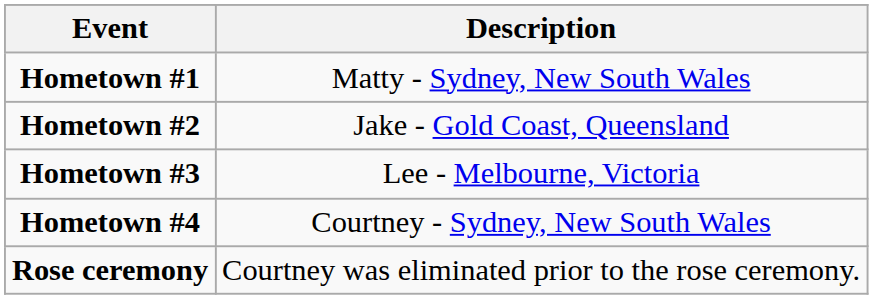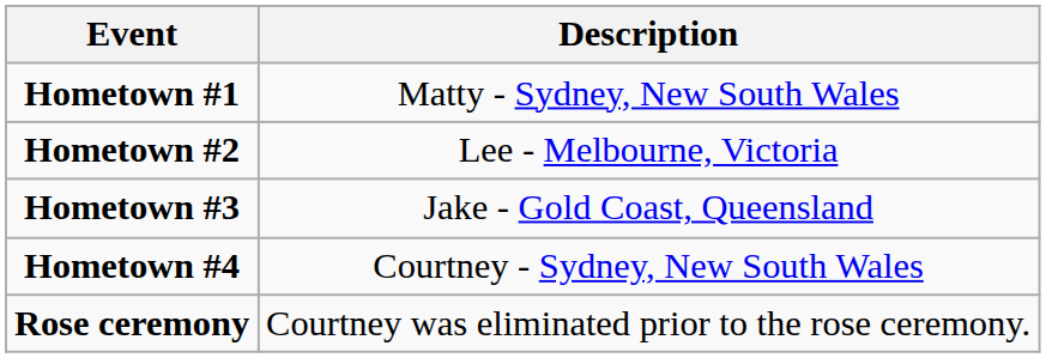Hometown #2 | Description: Jake - Gold Coast, Queensland -> Lee - Melbourne, Victoria
Hometown #3 | Description: Lee - Melbourne, Victoria -> Jake - Gold Coast, Queensland
